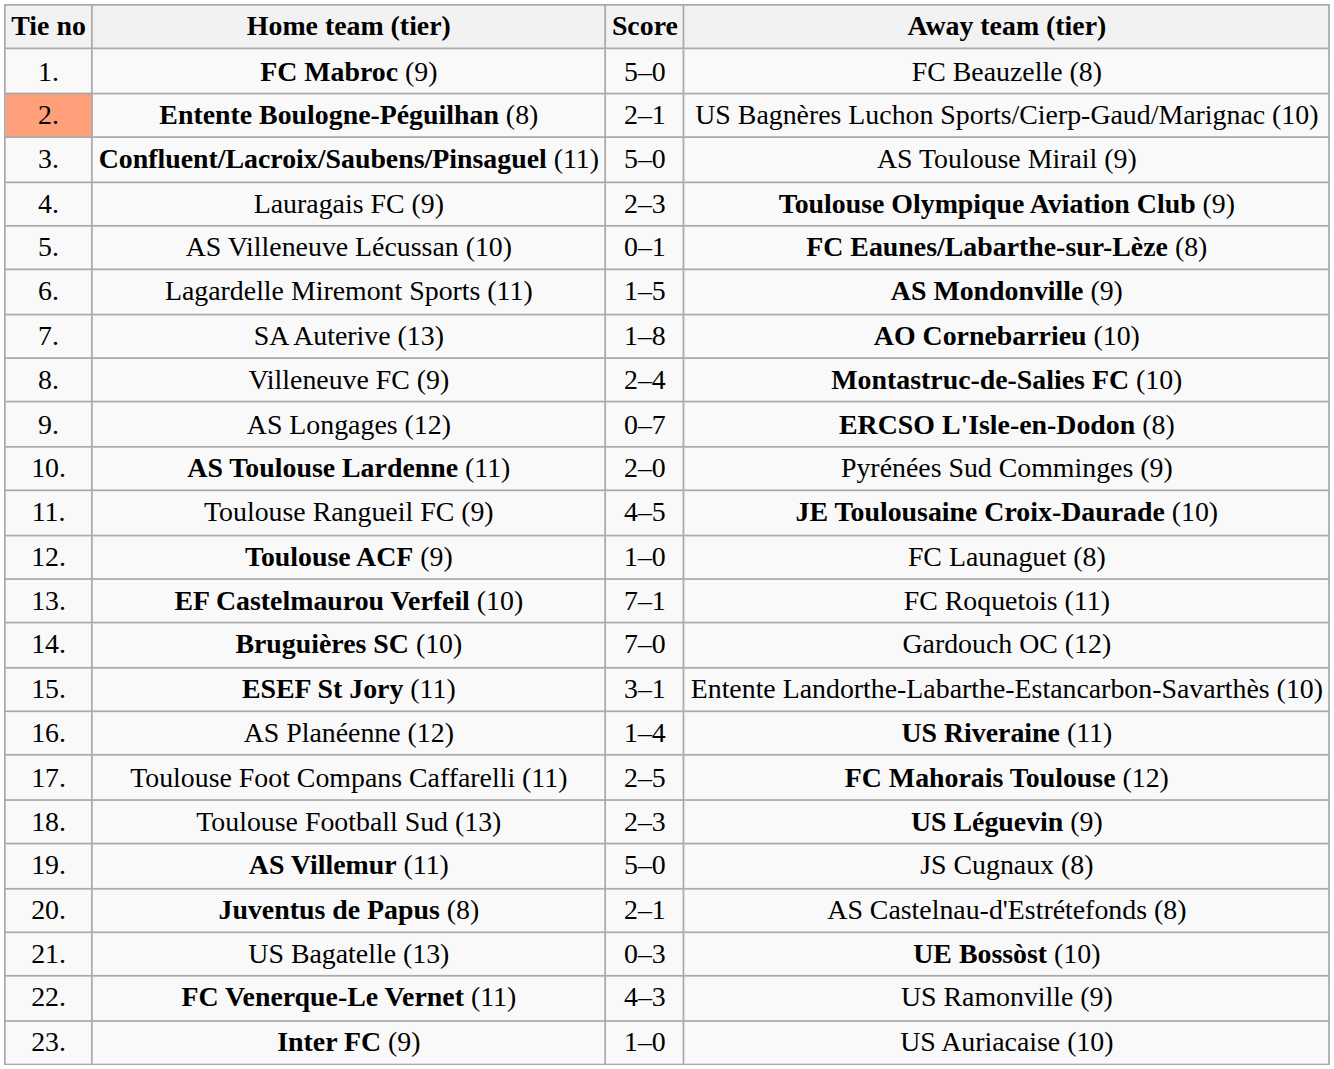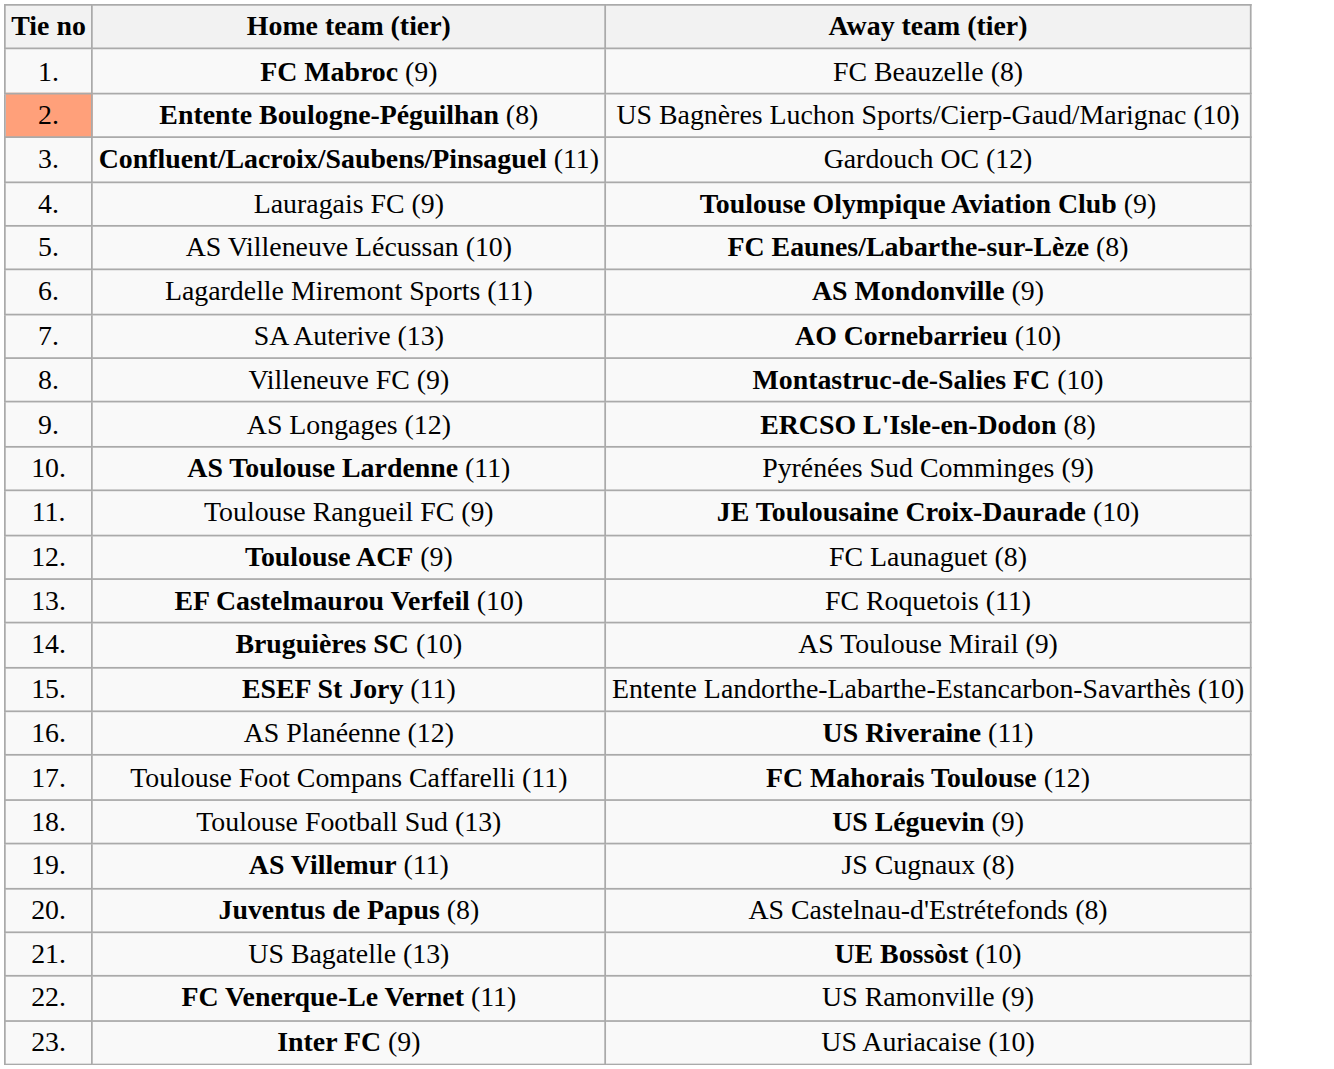- column: Score | 5–0 | 2–1 | 5–0 | 2–3 | 0–1 | 1–5 | 1–8 | 2–4 | 0–7 | 2–0 | 4–5 | 1–0 | 7–1 | 7–0 | 3–1 | 1–4 | 2–5 | 2–3 | 5–0 | 2–1 | 0–3 | 4–3 | 1–0
Confluent/Lacroix/Saubens/Pinsaguel (11) | Away team (tier): AS Toulouse Mirail (9) -> Gardouch OC (12)
Bruguières SC (10) | Away team (tier): Gardouch OC (12) -> AS Toulouse Mirail (9)
